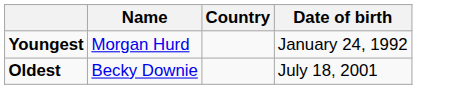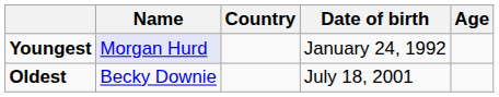+ column: Age
Youngest | Name: no background -> lavender background
